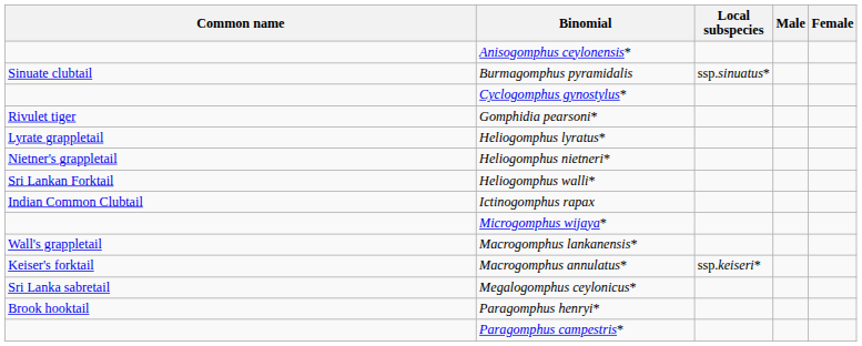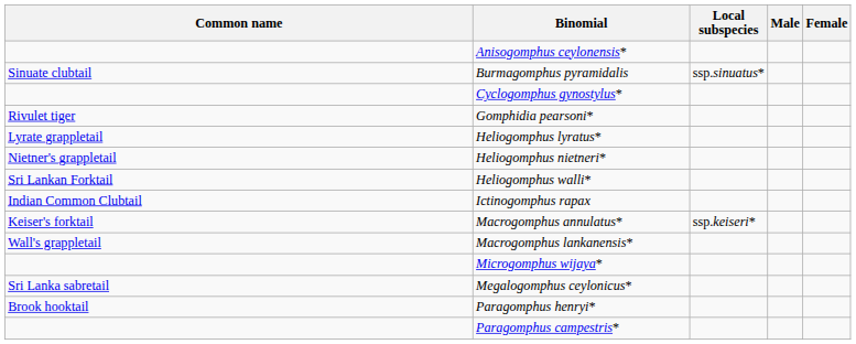rows swapped: Macrogomphus annulatus* <-> Microgomphus wijaya*
